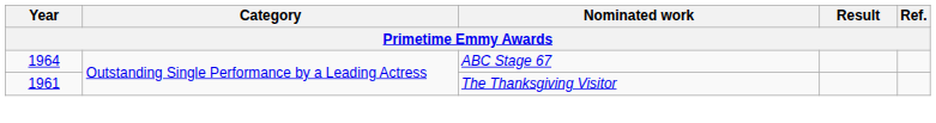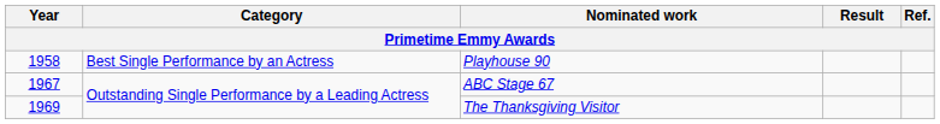+ row: 1958 | Best Single Performance by an Actress | Playhouse 90
ABC Stage 67 | Year: 1964 -> 1967
The Thanksgiving Visitor | Year: 1961 -> 1969
